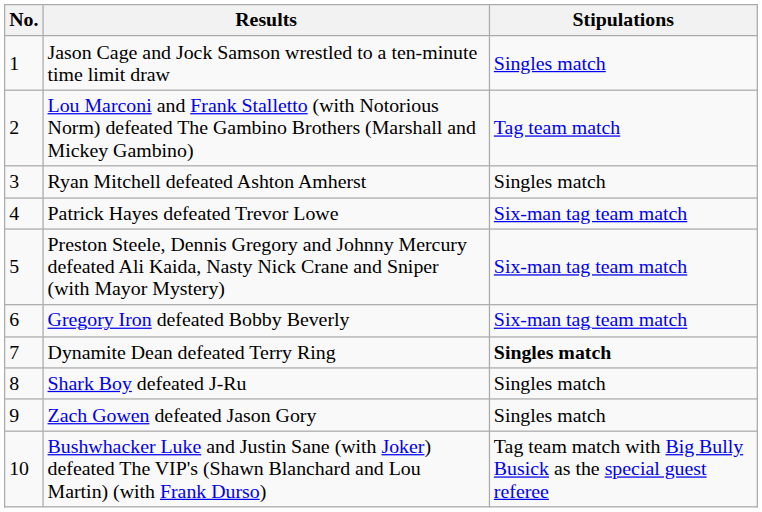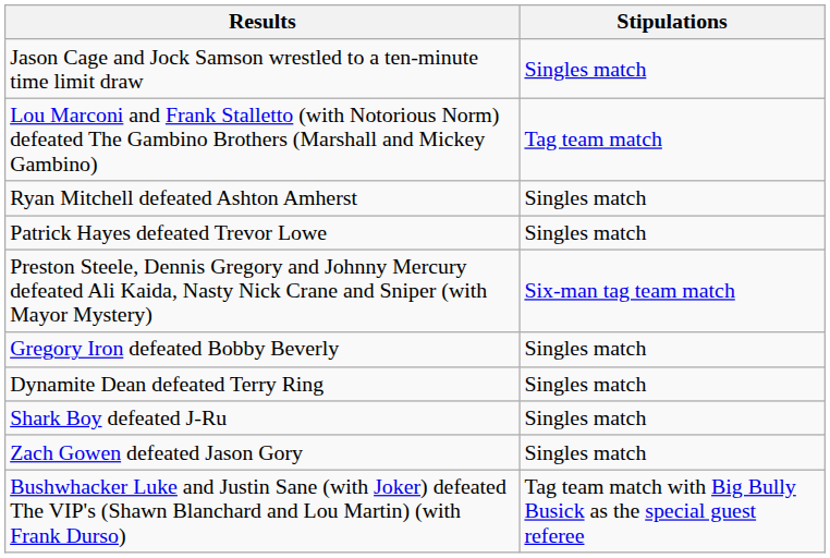- column: No. | 1 | 2 | 3 | 4 | 5 | 6 | 7 | 8 | 9 | 10
Patrick Hayes defeated Trevor Lowe | Stipulations: Six-man tag team match -> Singles match
Gregory Iron defeated Bobby Beverly | Stipulations: Six-man tag team match -> Singles match
Dynamite Dean defeated Terry Ring | Stipulations: bold -> normal
